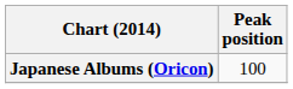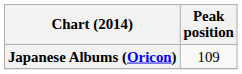Japanese Albums (Oricon) | Peak position: 100 -> 109
